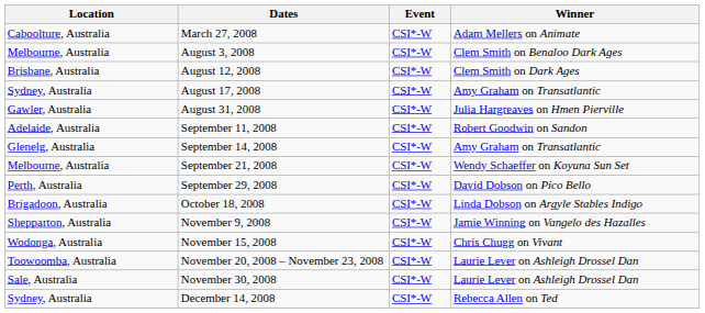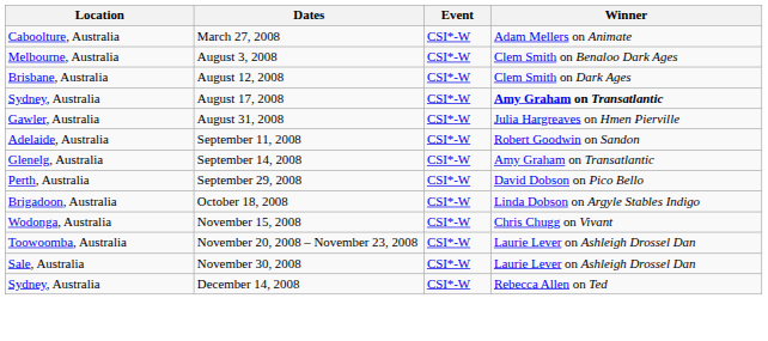August 17, 2008 | Winner: normal -> bold
- row: Melbourne, Australia | September 21, 2008 | CSI*-W | Wendy Schaeffer on Koyuna Sun Set
- row: Shepparton, Australia | November 9, 2008 | CSI*-W | Jamie Winning on Vangelo des Hazalles
